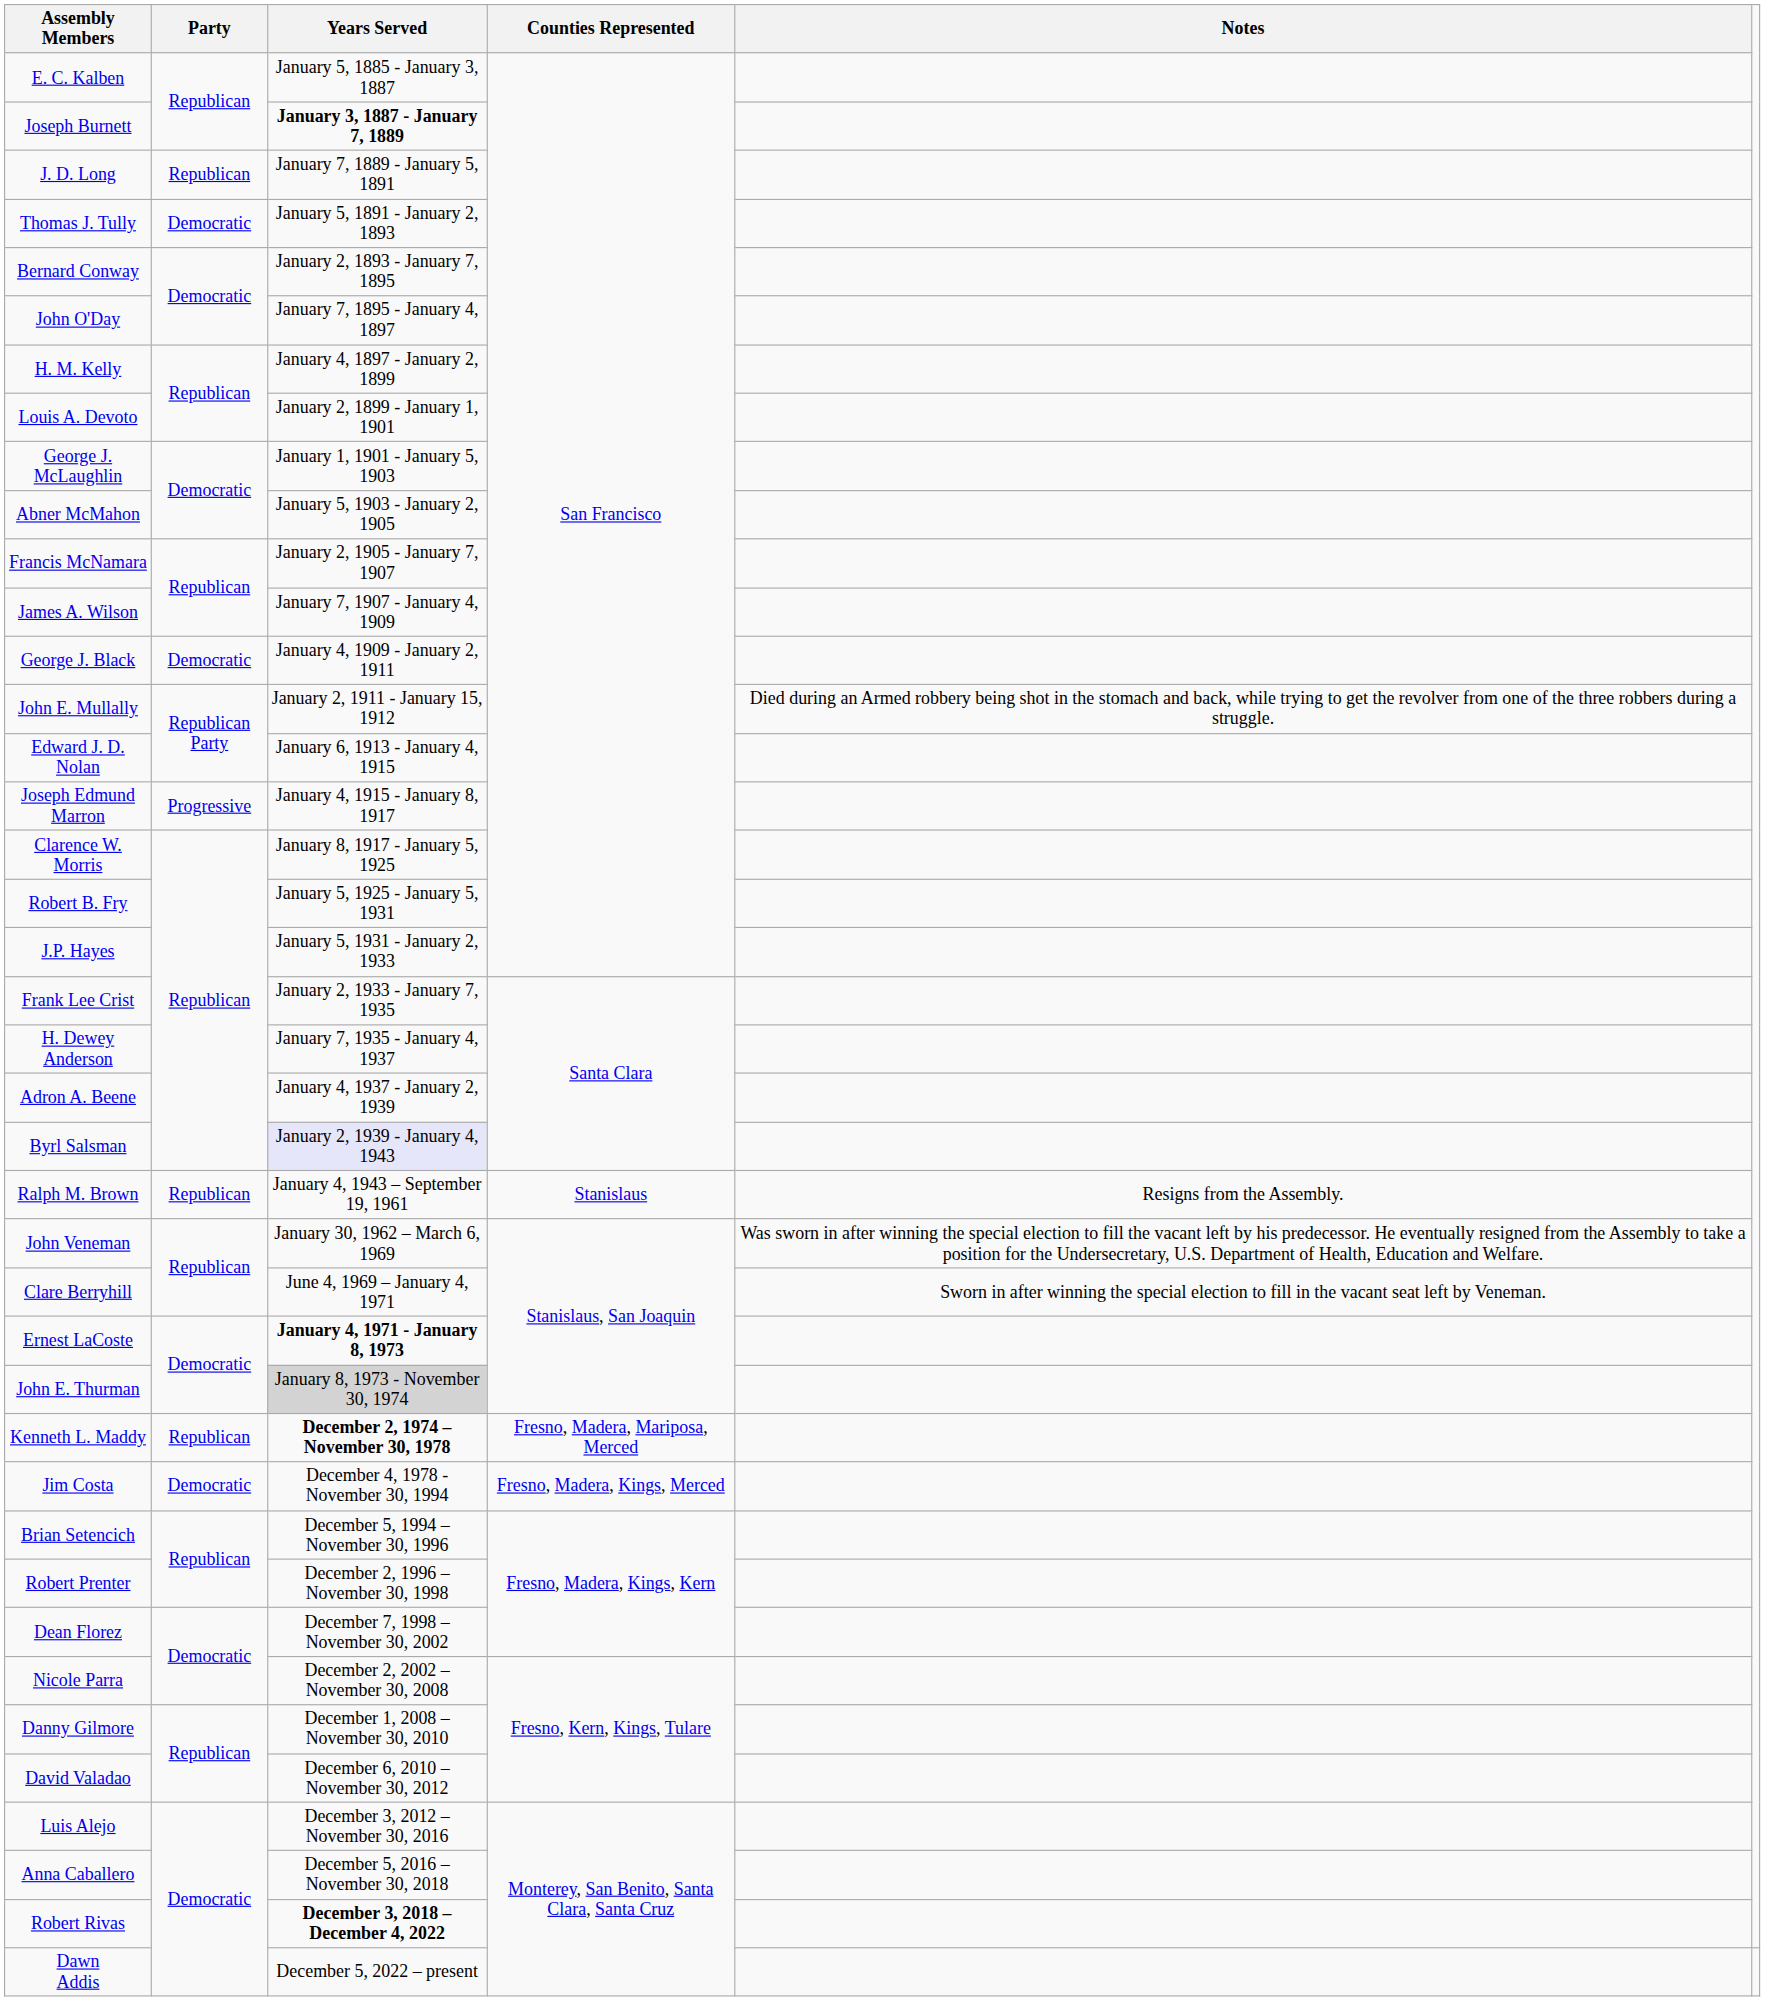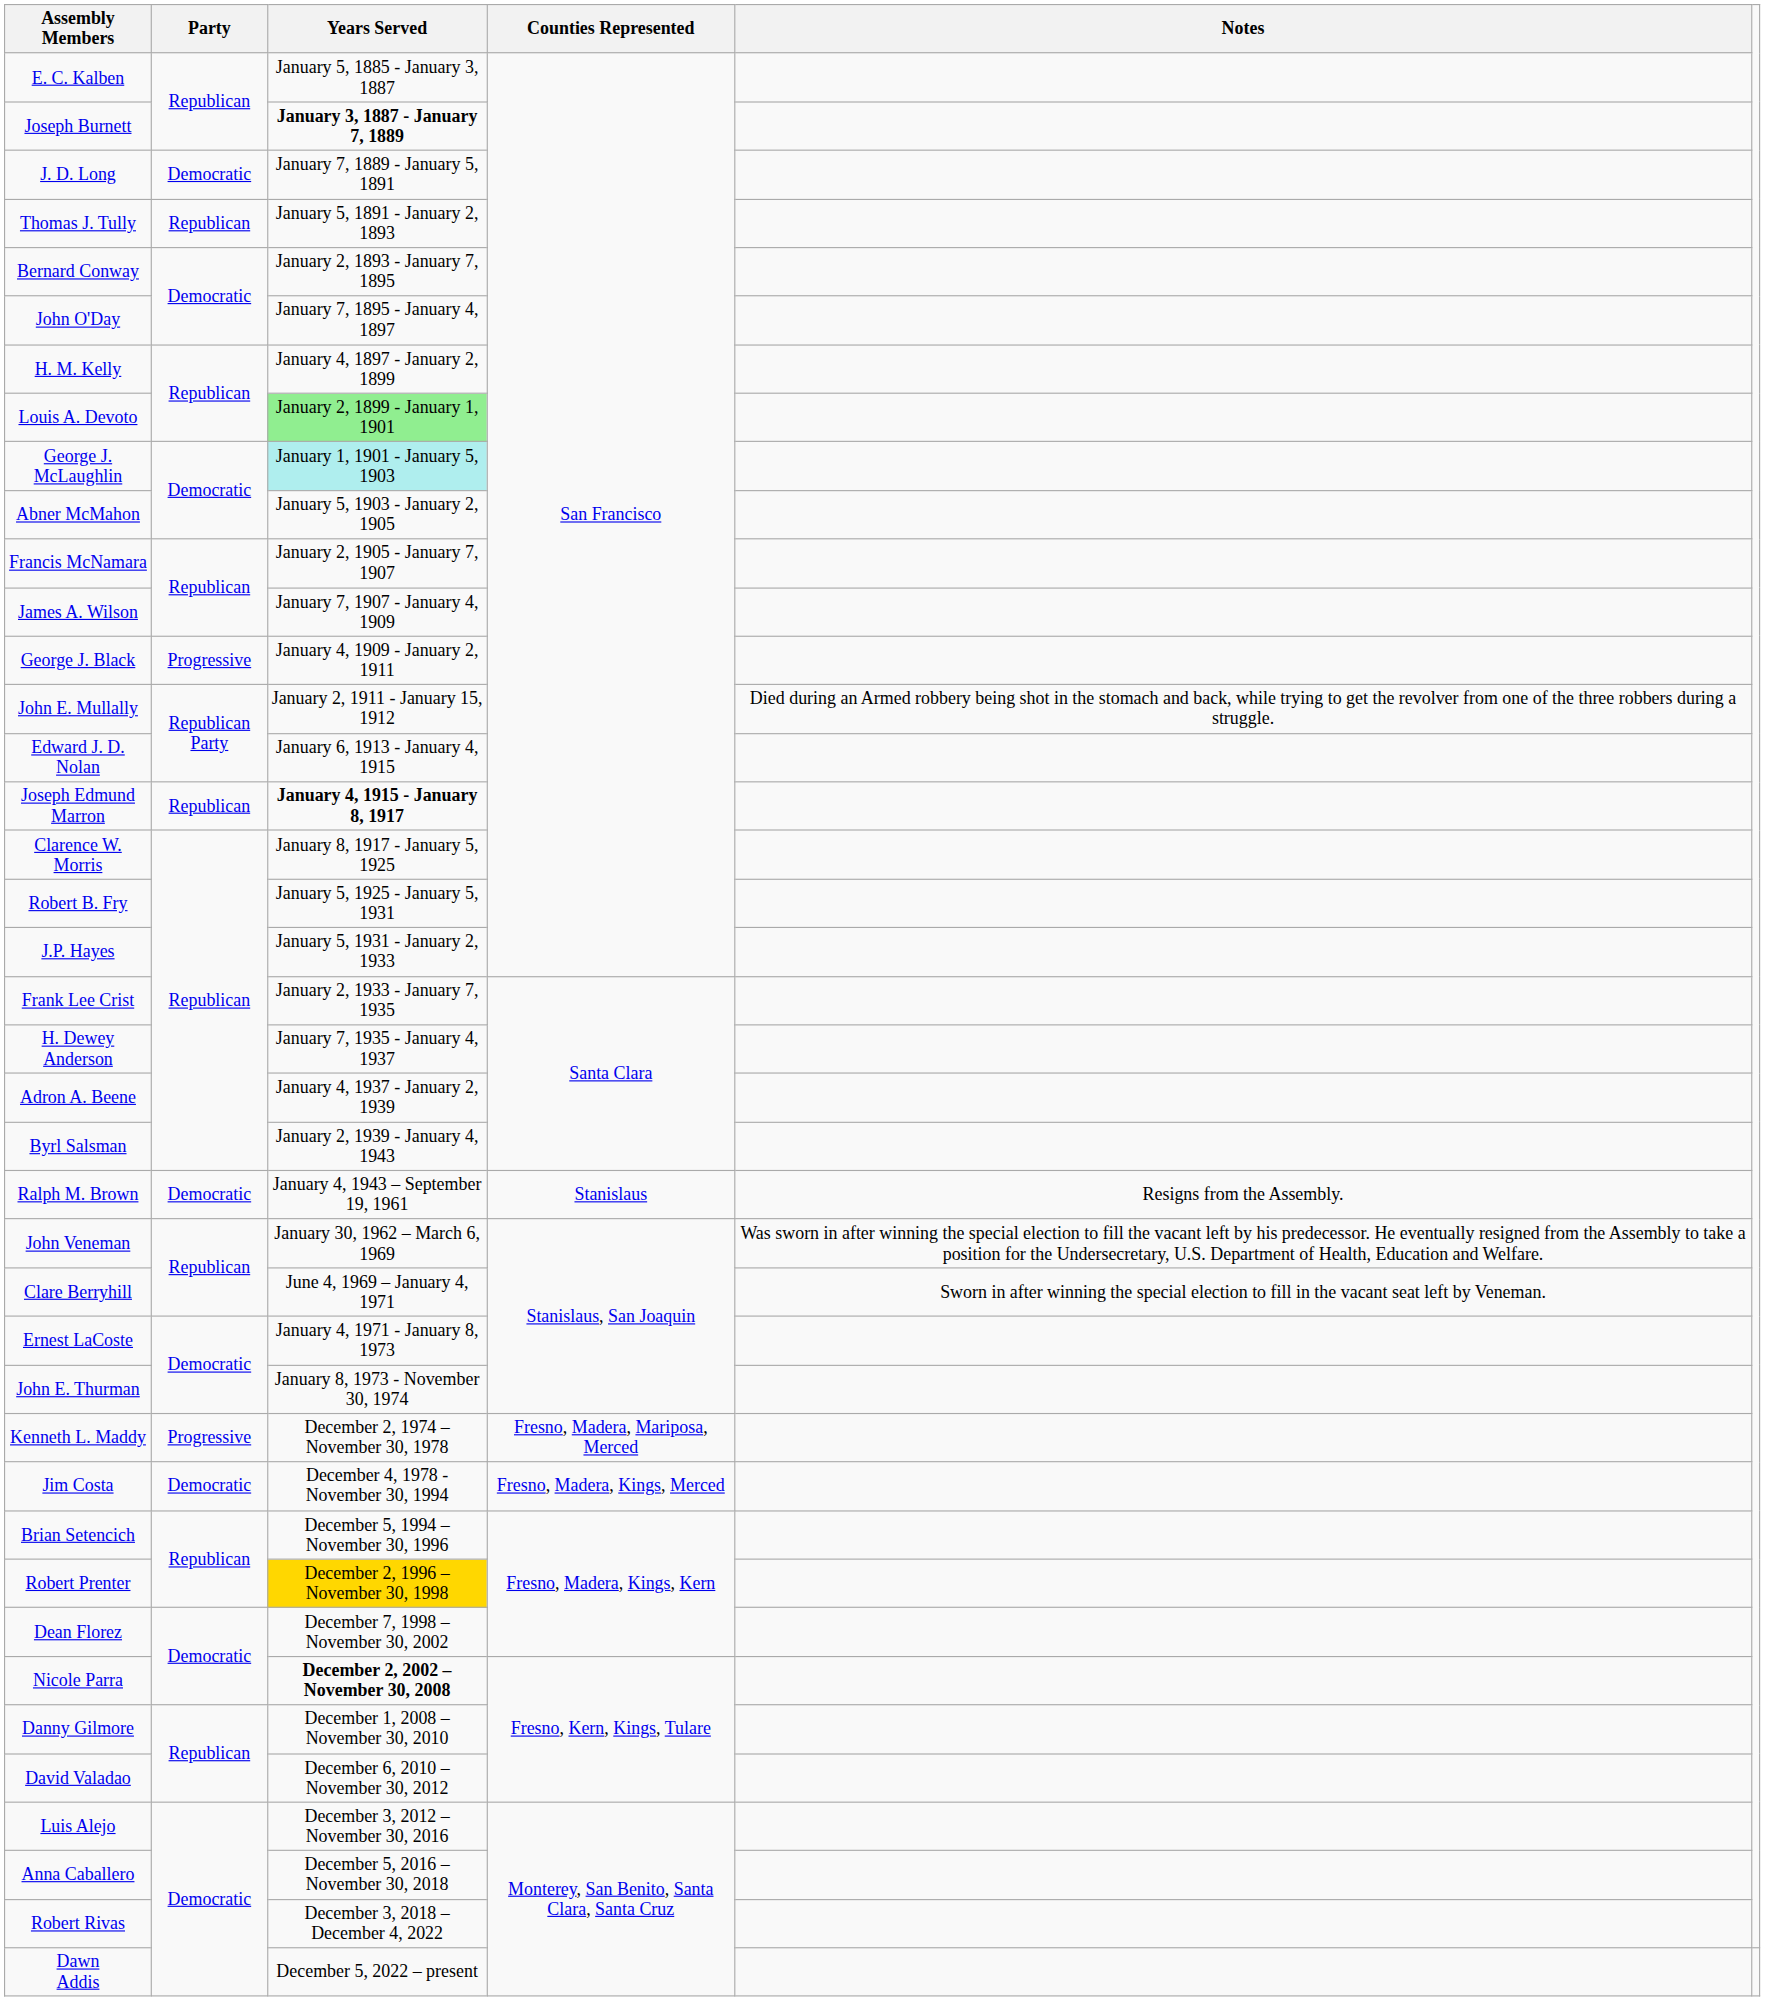J. D. Long | Party: Republican -> Democratic
Thomas J. Tully | Party: Democratic -> Republican
Louis A. Devoto | Years Served: no background -> lightgreen background
George J. McLaughlin | Years Served: no background -> paleturquoise background
George J. Black | Party: Democratic -> Progressive
Joseph Edmund Marron | Party: Progressive -> Republican
Joseph Edmund Marron | Years Served: normal -> bold
Byrl Salsman | Years Served: lavender background -> no background
Ralph M. Brown | Party: Republican -> Democratic
Ernest LaCoste | Years Served: bold -> normal
John E. Thurman | Years Served: lightgrey background -> no background
Kenneth L. Maddy | Party: Republican -> Progressive
Kenneth L. Maddy | Years Served: bold -> normal
Robert Prenter | Years Served: no background -> gold background
Nicole Parra | Years Served: normal -> bold
Robert Rivas | Years Served: bold -> normal
